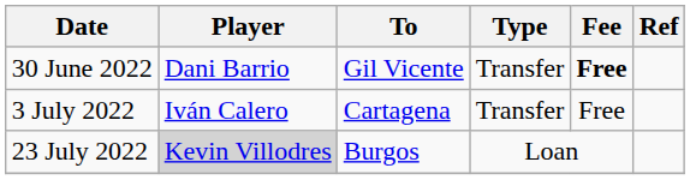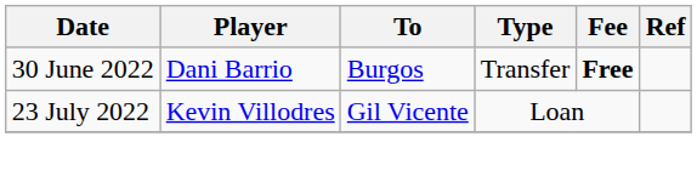30 June 2022 | To: Gil Vicente -> Burgos
- row: 3 July 2022 | Iván Calero | Cartagena | Transfer | Free
23 July 2022 | Player: lightgrey background -> no background
23 July 2022 | To: Burgos -> Gil Vicente
